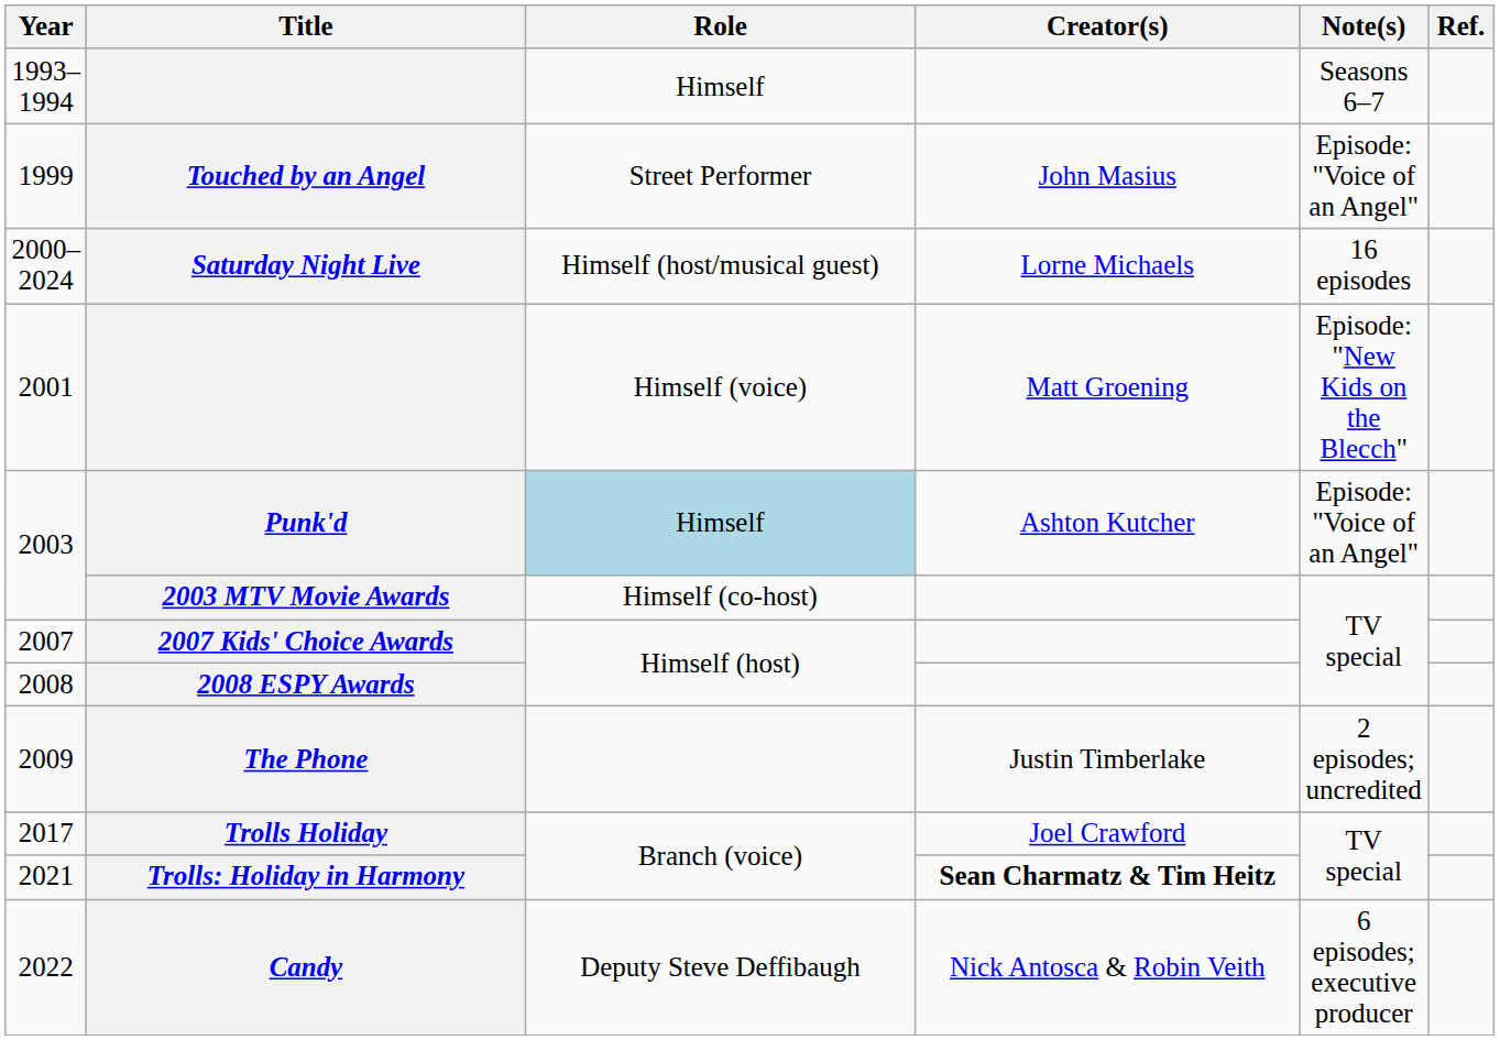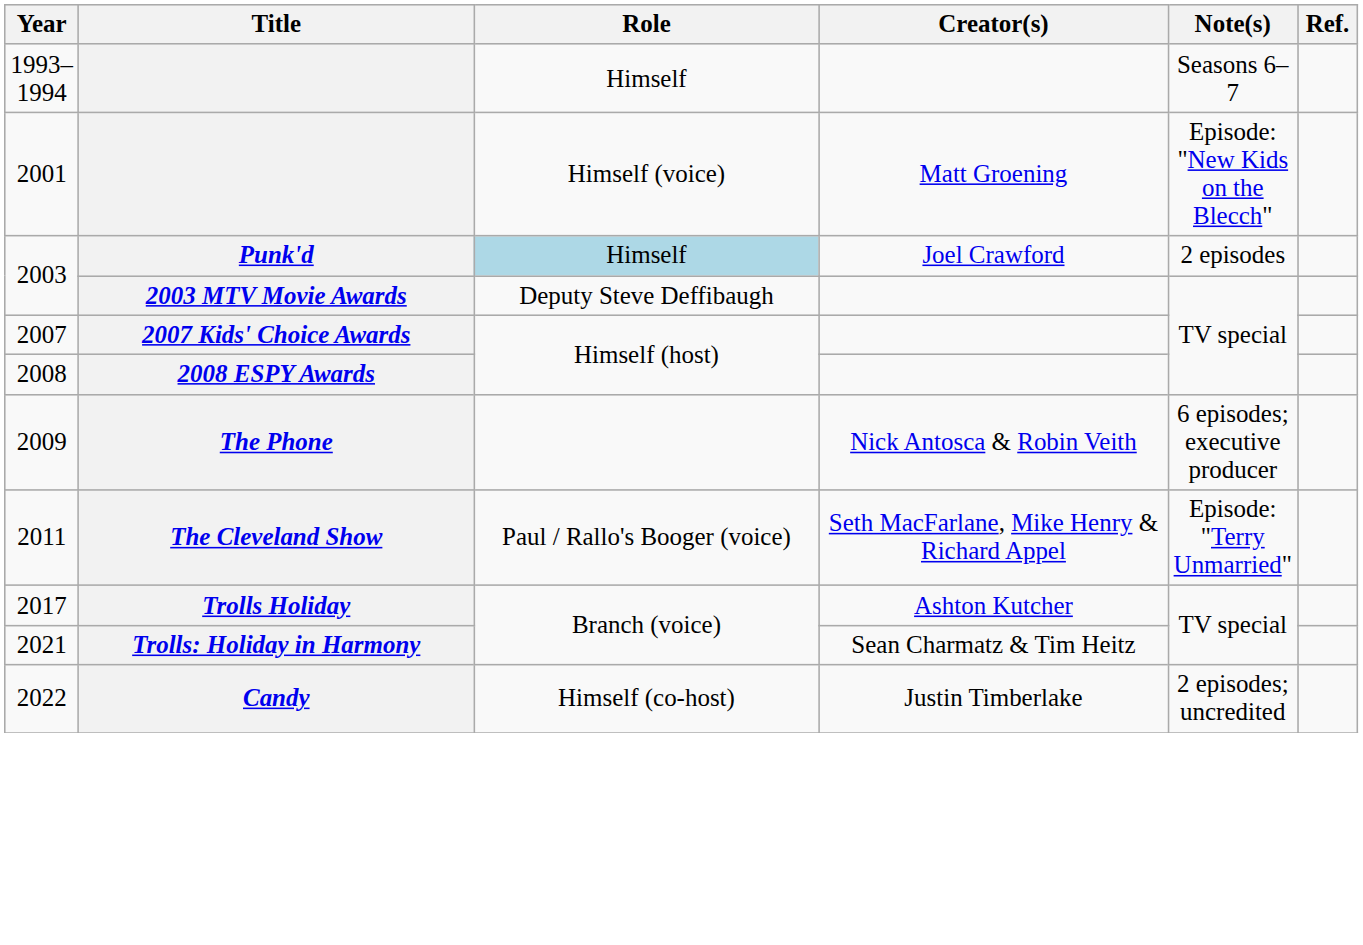- row: 1999 | Touched by an Angel | Street Performer | John Masius | Episode: "Voice of an Angel"
- row: 2000–2024 | Saturday Night Live | Himself (host/musical guest) | Lorne Michaels | 16 episodes
Punk'd | Creator(s): Ashton Kutcher -> Joel Crawford
Punk'd | Note(s): Episode: "Voice of an Angel" -> 2 episodes
2003 MTV Movie Awards | Role: Himself (co-host) -> Deputy Steve Deffibaugh
The Phone | Creator(s): Justin Timberlake -> Nick Antosca & Robin Veith
The Phone | Note(s): 2 episodes; uncredited -> 6 episodes; executive producer
+ row: 2011 | The Cleveland Show | Paul / Rallo's Booger (voice) | Seth MacFarlane, Mike Henry & Richard Appel | Episode: "Terry Unmarried"
Trolls Holiday | Creator(s): Joel Crawford -> Ashton Kutcher
Trolls: Holiday in Harmony | Creator(s): bold -> normal
Candy | Role: Deputy Steve Deffibaugh -> Himself (co-host)
Candy | Creator(s): Nick Antosca & Robin Veith -> Justin Timberlake
Candy | Note(s): 6 episodes; executive producer -> 2 episodes; uncredited
